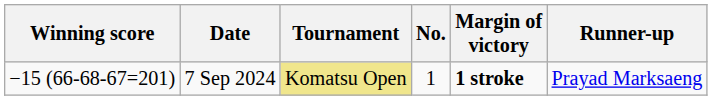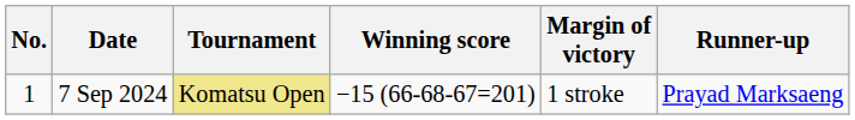columns swapped: No. <-> Winning score
7 Sep 2024 | Margin of victory: bold -> normal
